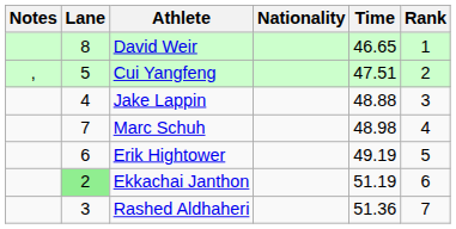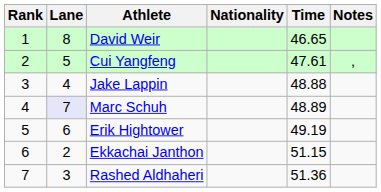columns swapped: Rank <-> Notes
Cui Yangfeng | Time: 47.51 -> 47.61
Marc Schuh | Lane: no background -> lavender background
Marc Schuh | Time: 48.98 -> 48.89
Ekkachai Janthon | Lane: lightgreen background -> no background
Ekkachai Janthon | Time: 51.19 -> 51.15
